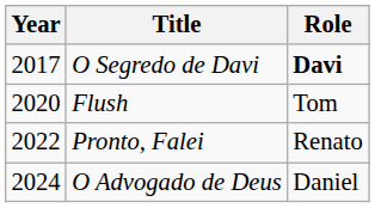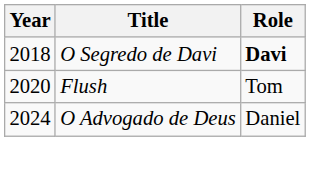O Segredo de Davi | Year: 2017 -> 2018
- row: 2022 | Pronto, Falei | Renato
